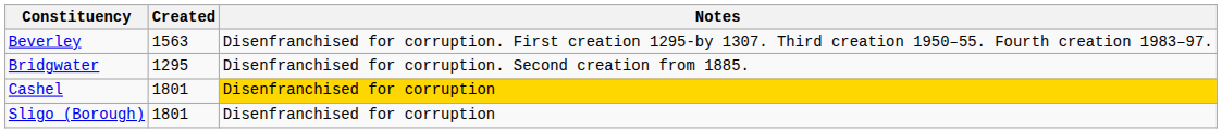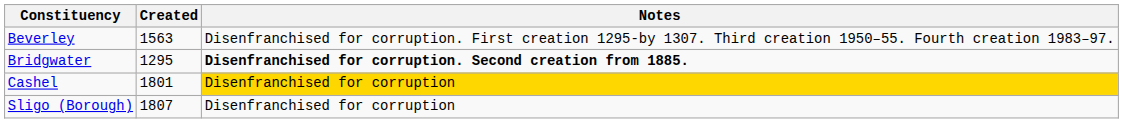Bridgwater | Notes: normal -> bold
Sligo (Borough) | Created: 1801 -> 1807
